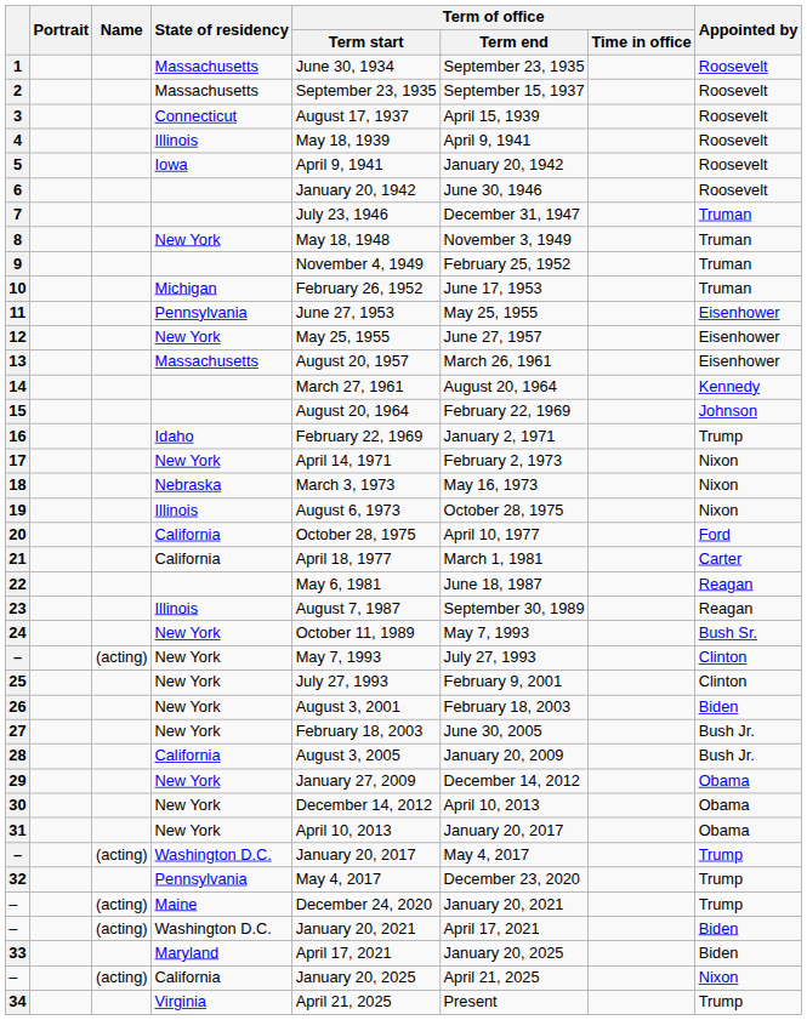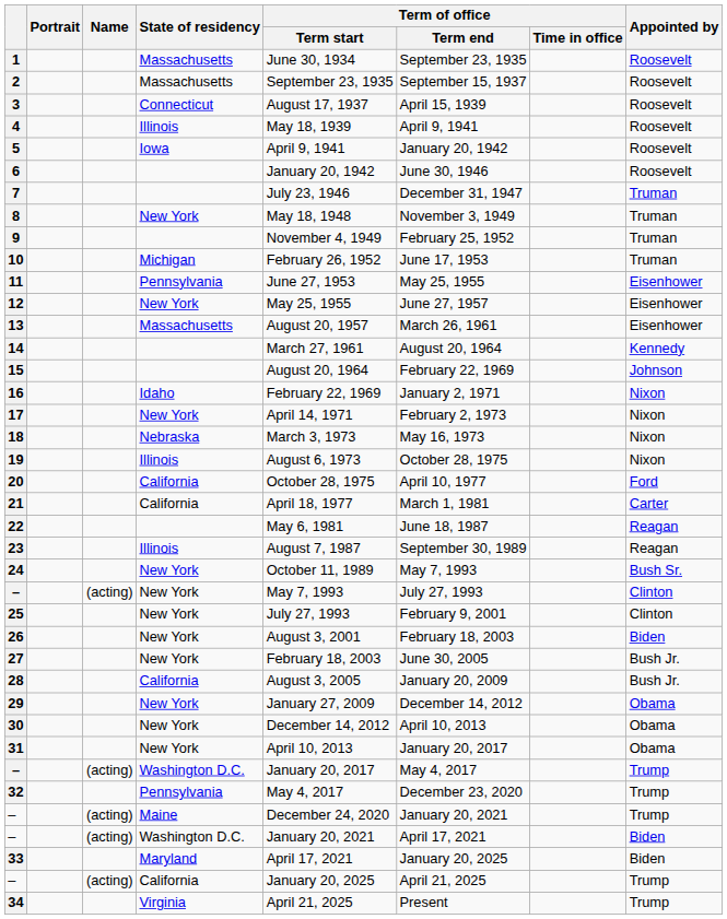16 | Appointed by: Trump -> Nixon
– / California | Appointed by: Nixon -> Trump
